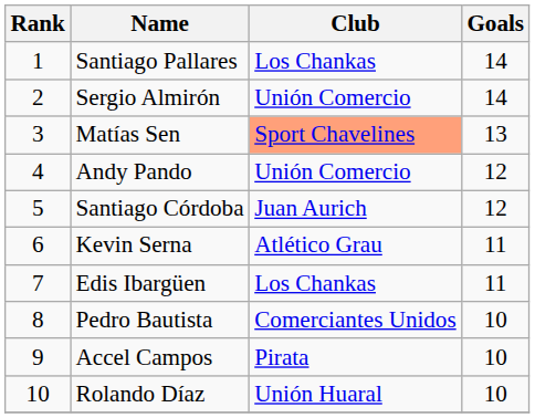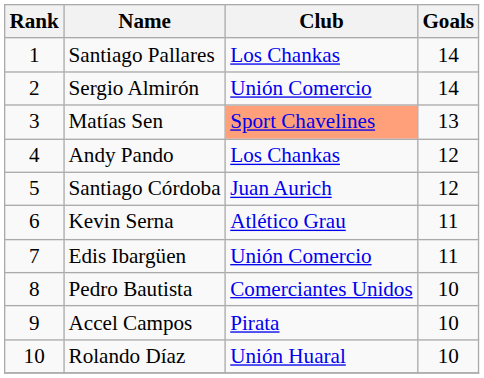Andy Pando | Club: Unión Comercio -> Los Chankas
Edis Ibargüen | Club: Los Chankas -> Unión Comercio
